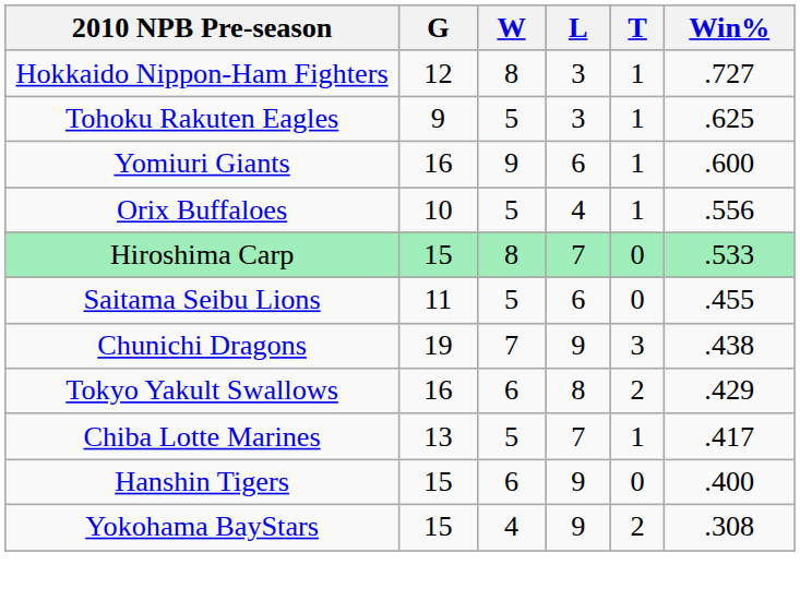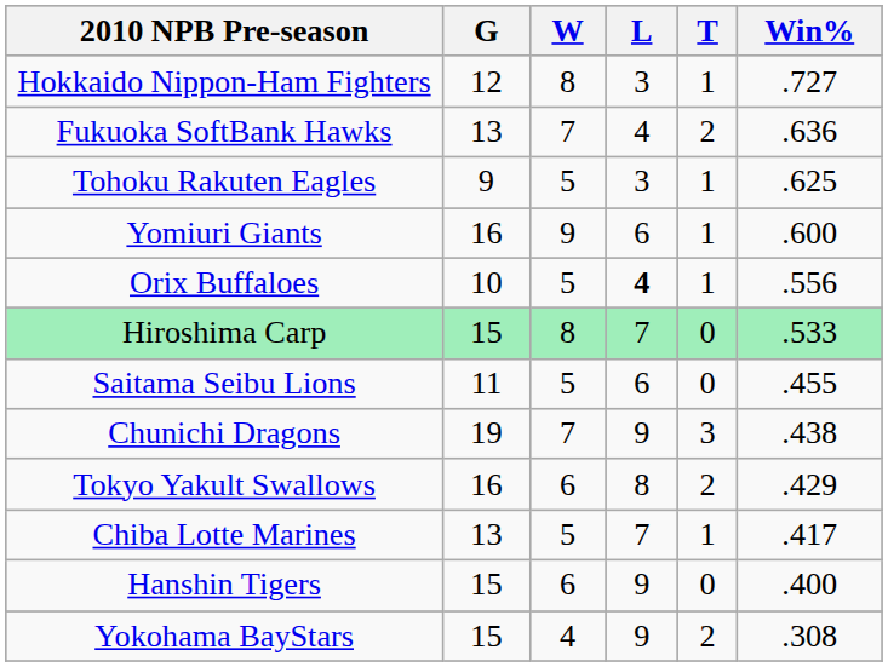+ row: Fukuoka SoftBank Hawks | 13 | 7 | 4 | 2 | .636
Orix Buffaloes | L: normal -> bold
